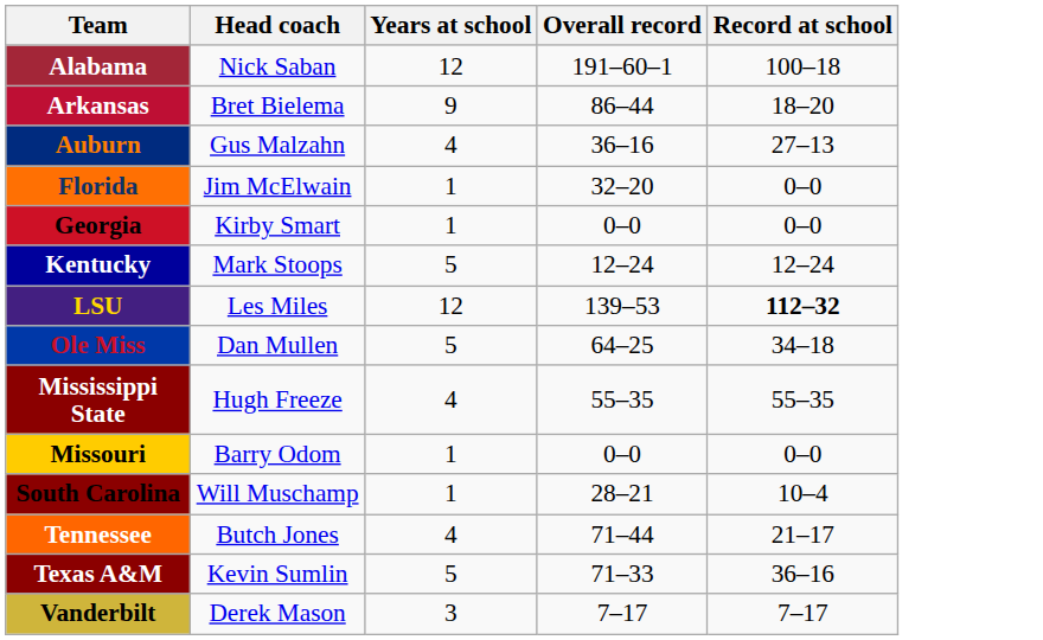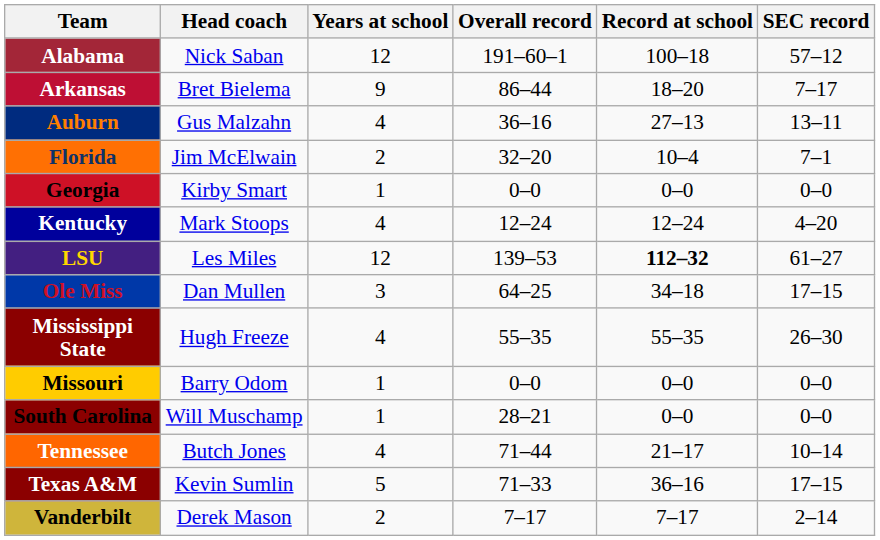+ column: SEC record | 57–12 | 7–17 | 13–11 | 7–1 | 0–0 | 4–20 | 61–27 | 17–15 | 26–30 | 0–0 | 0–0 | 10–14 | 17–15 | 2–14
Florida | Years at school: 1 -> 2
Florida | Record at school: 0–0 -> 10–4
Kentucky | Years at school: 5 -> 4
Ole Miss | Years at school: 5 -> 3
South Carolina | Record at school: 10–4 -> 0–0
Vanderbilt | Years at school: 3 -> 2
